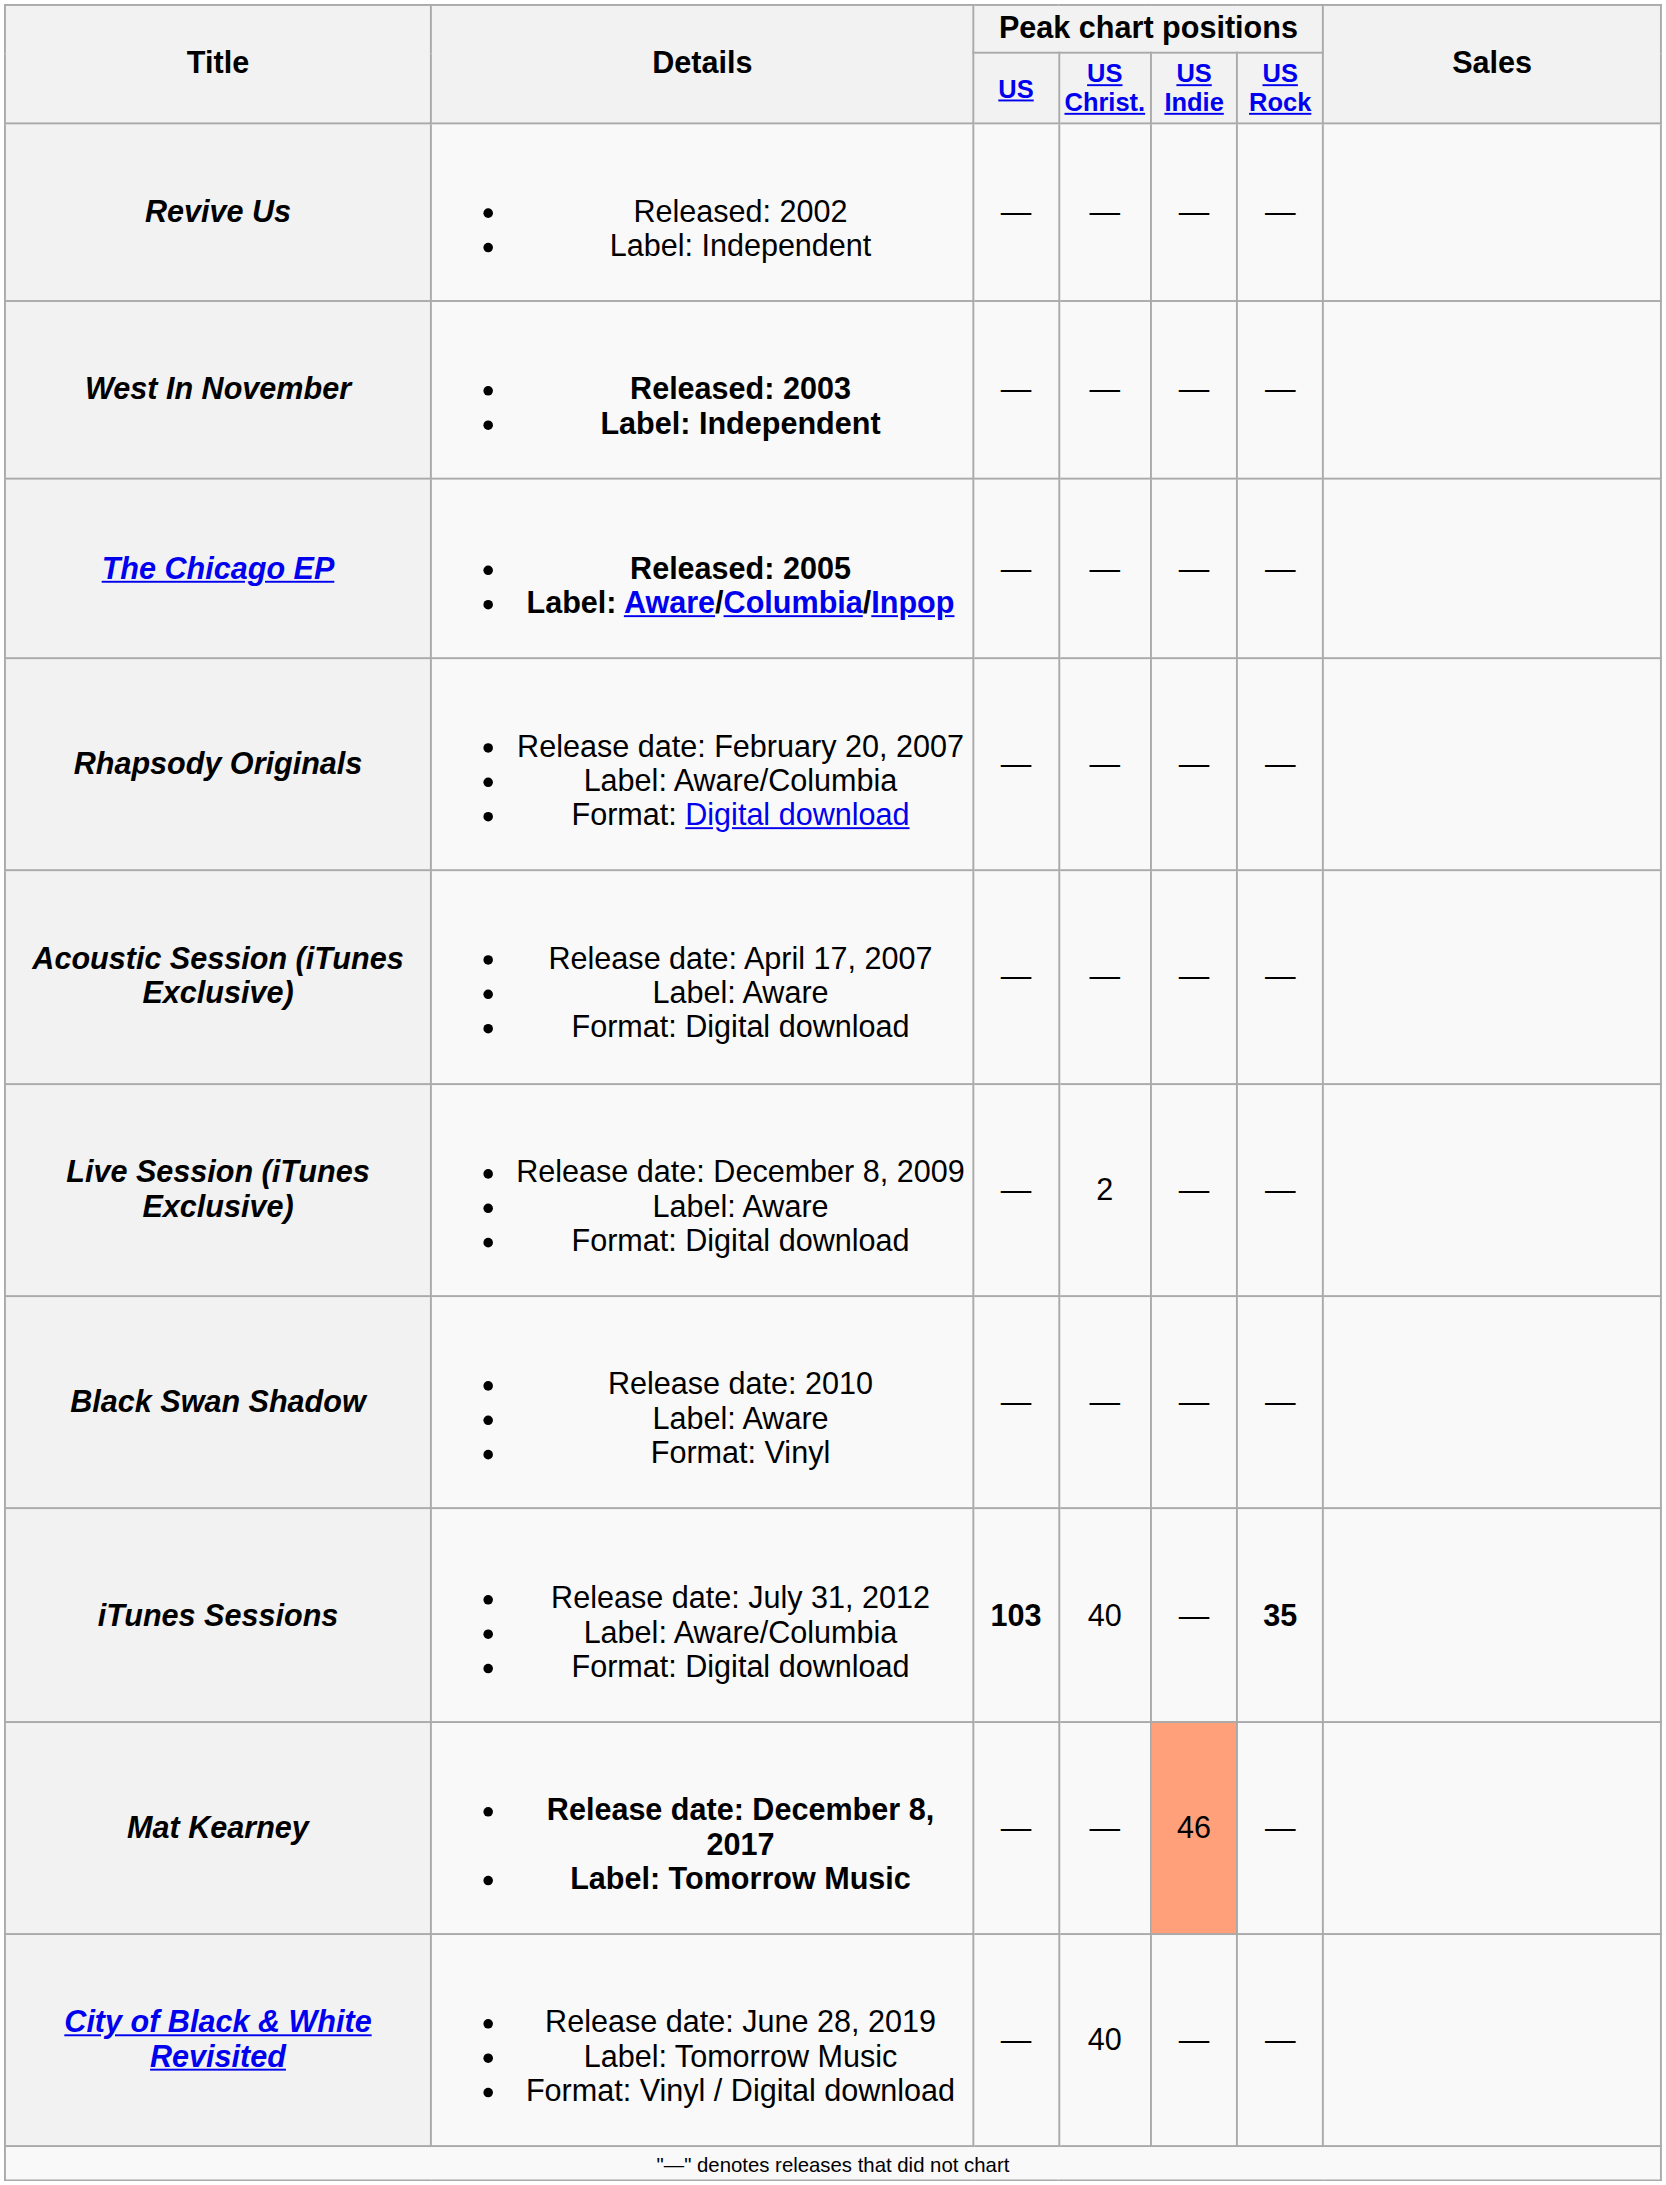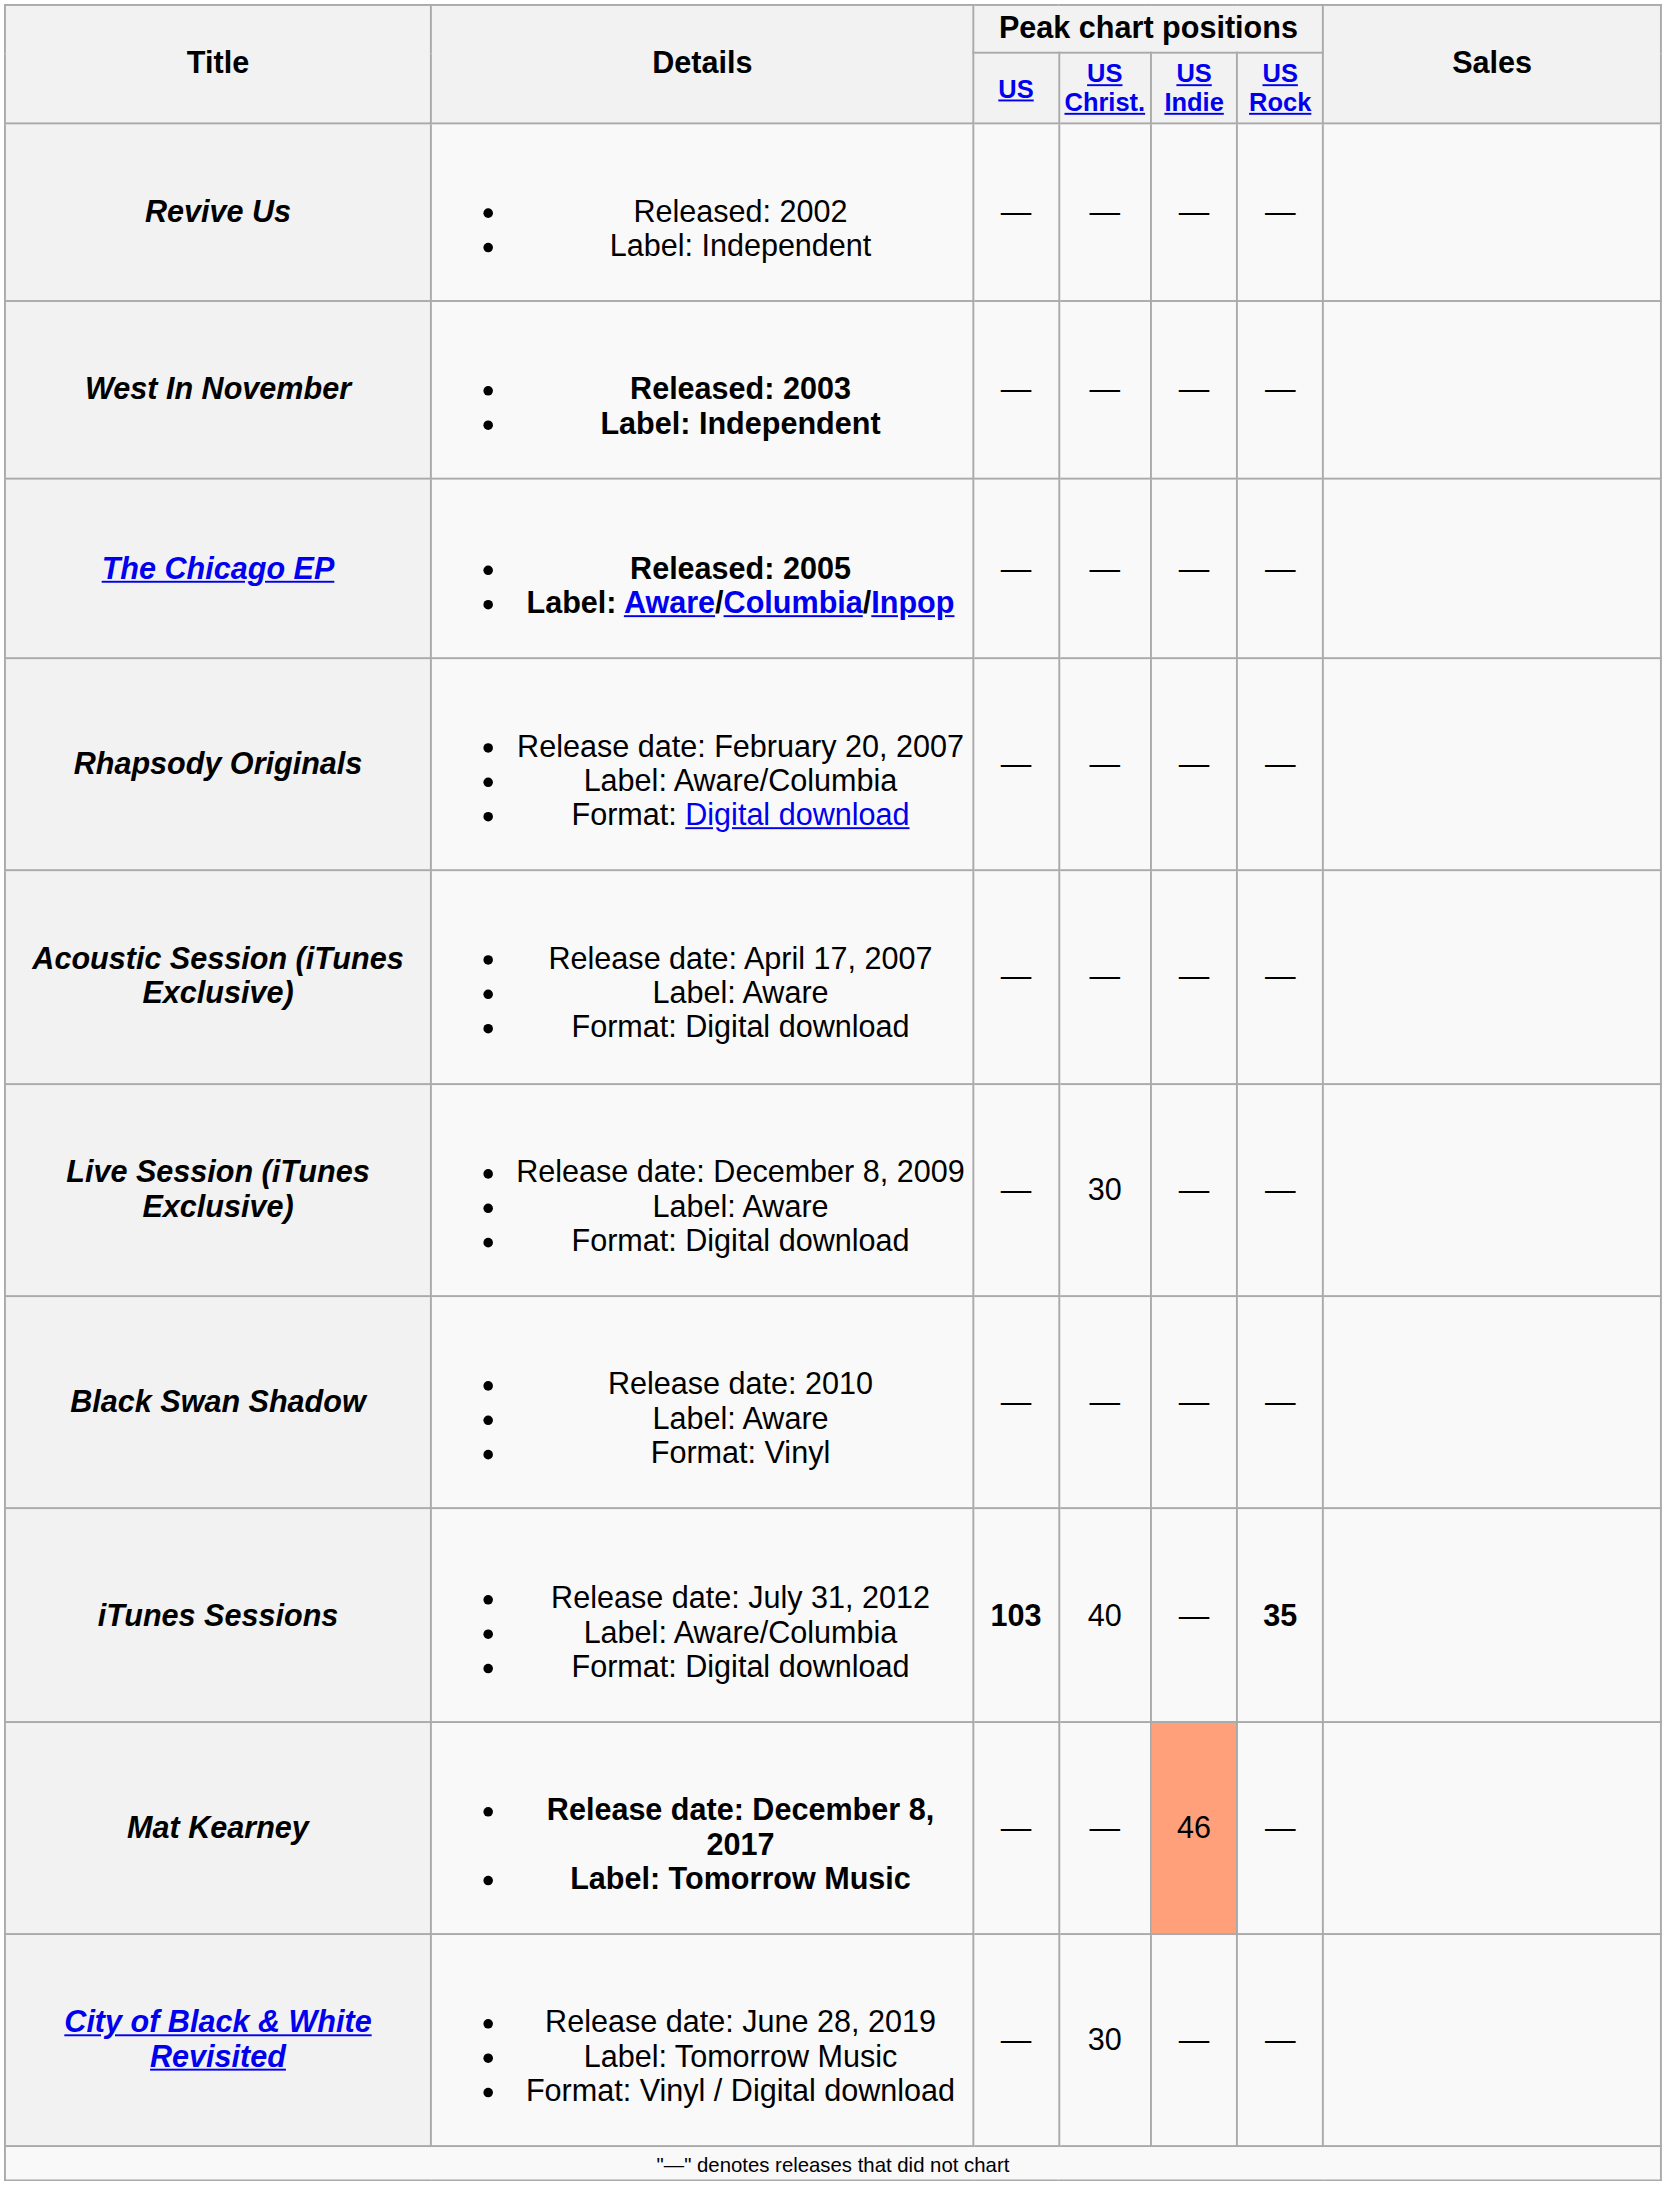Live Session (iTunes Exclusive) | Peak chart positions / US Christ.: 2 -> 30
City of Black & White Revisited | Peak chart positions / US Christ.: 40 -> 30
